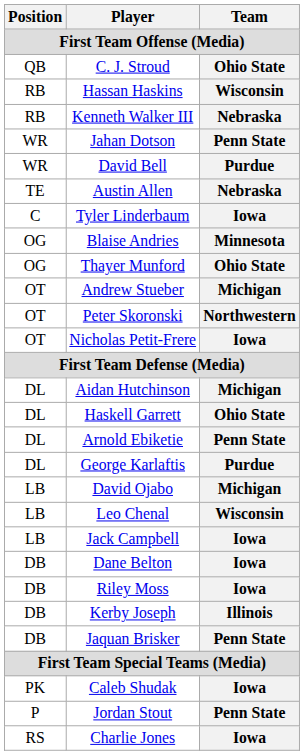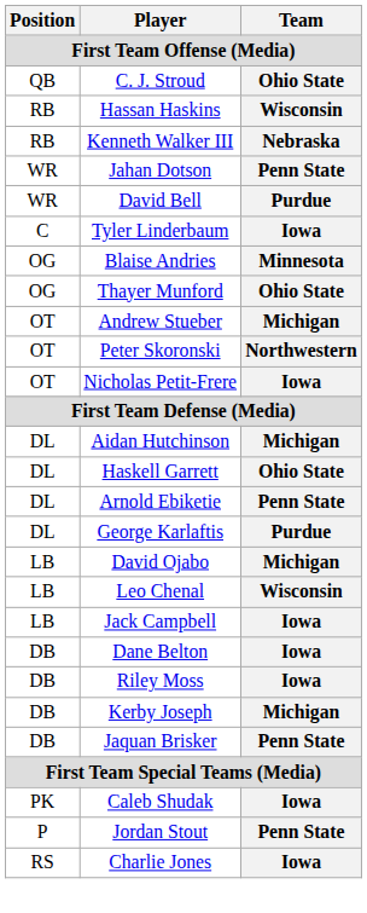- row: TE | Austin Allen | Nebraska
Kerby Joseph | Team: Illinois -> Michigan
